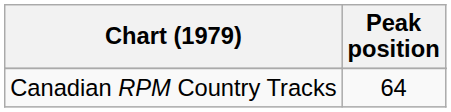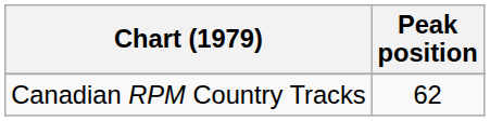Canadian RPM Country Tracks | Peak position: 64 -> 62
